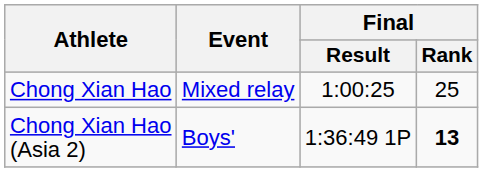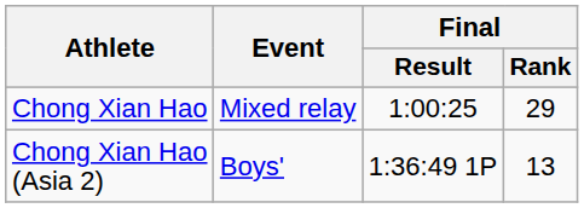Chong Xian Hao | Final / Rank: 25 -> 29
Chong Xian Hao (Asia 2) | Final / Rank: bold -> normal
